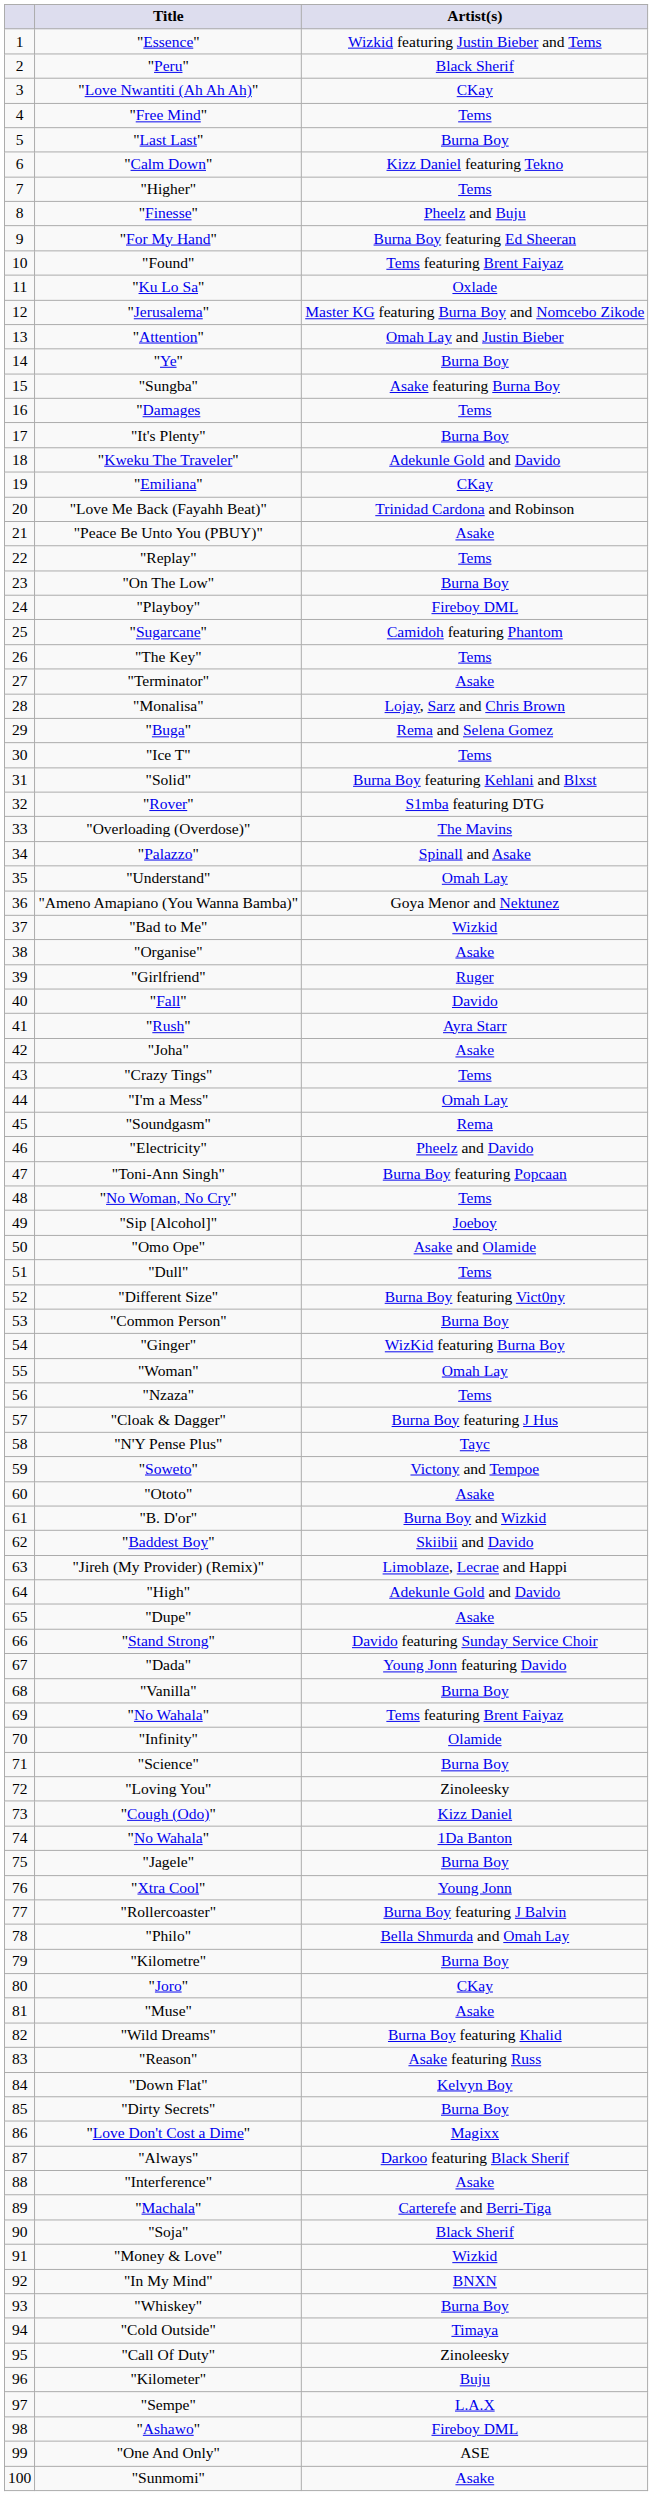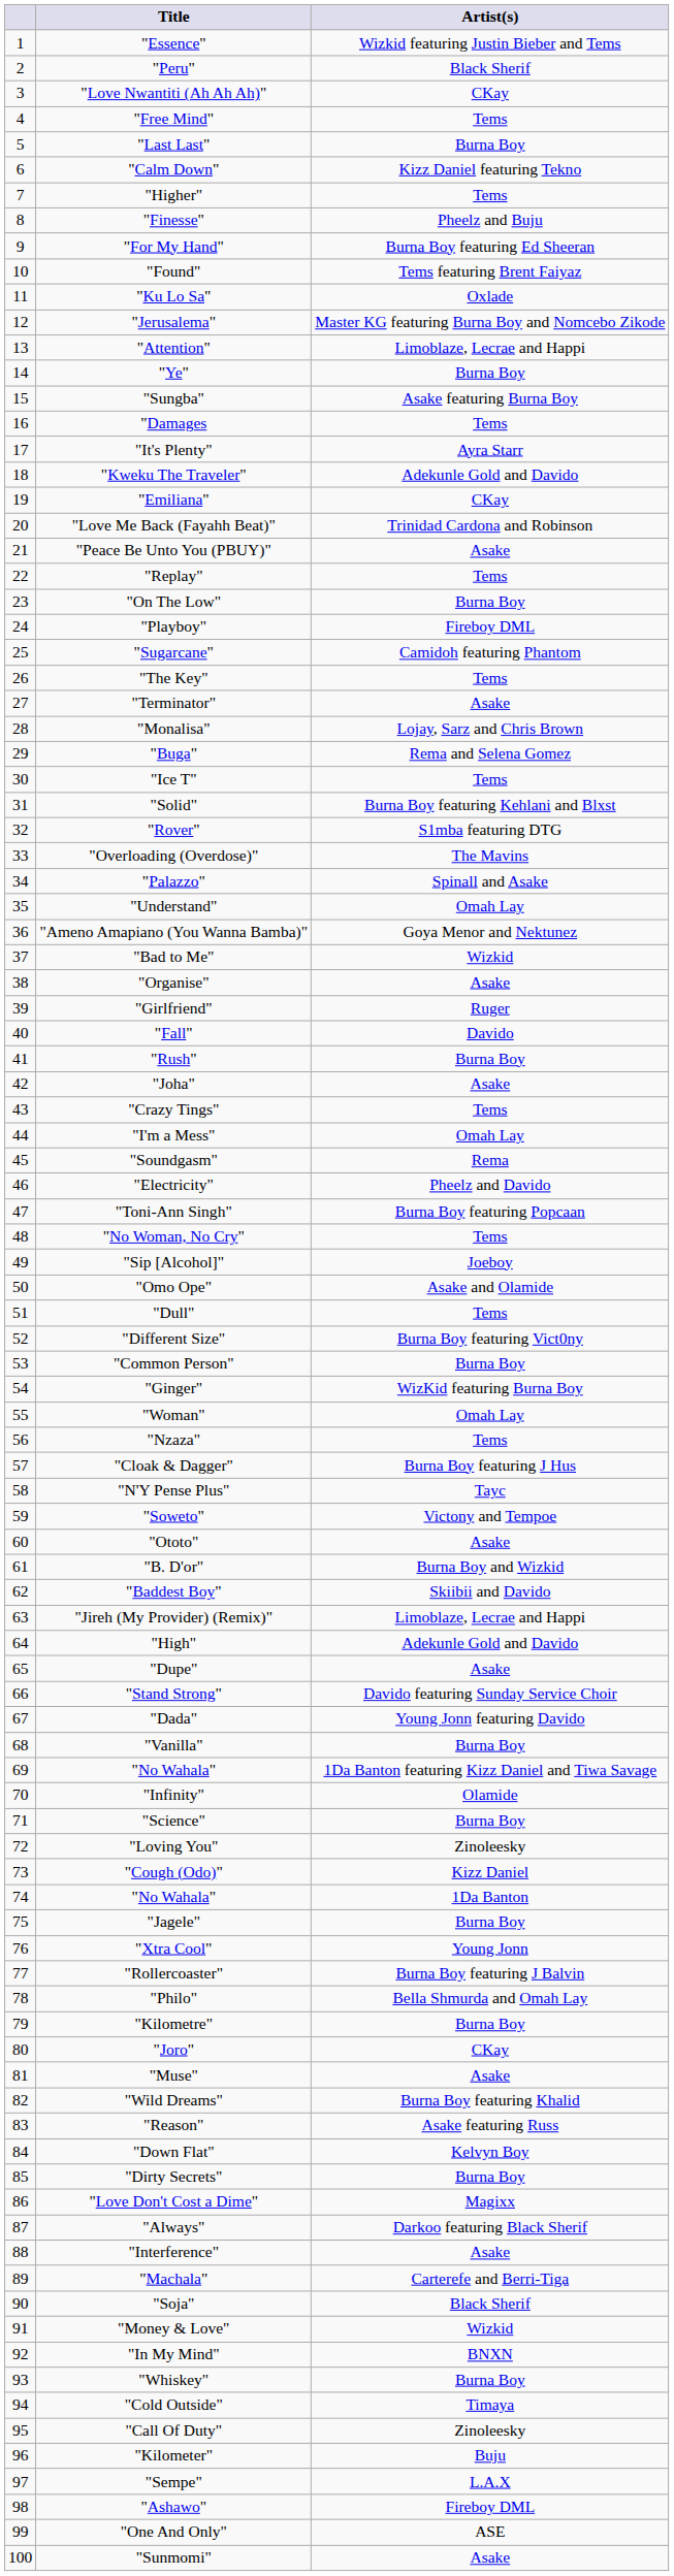"Attention" | Artist(s): Omah Lay and Justin Bieber -> Limoblaze, Lecrae and Happi
"It's Plenty" | Artist(s): Burna Boy -> Ayra Starr
"Rush" | Artist(s): Ayra Starr -> Burna Boy
69 / "No Wahala" | Artist(s): Tems featuring Brent Faiyaz -> 1Da Banton featuring Kizz Daniel and Tiwa Savage
